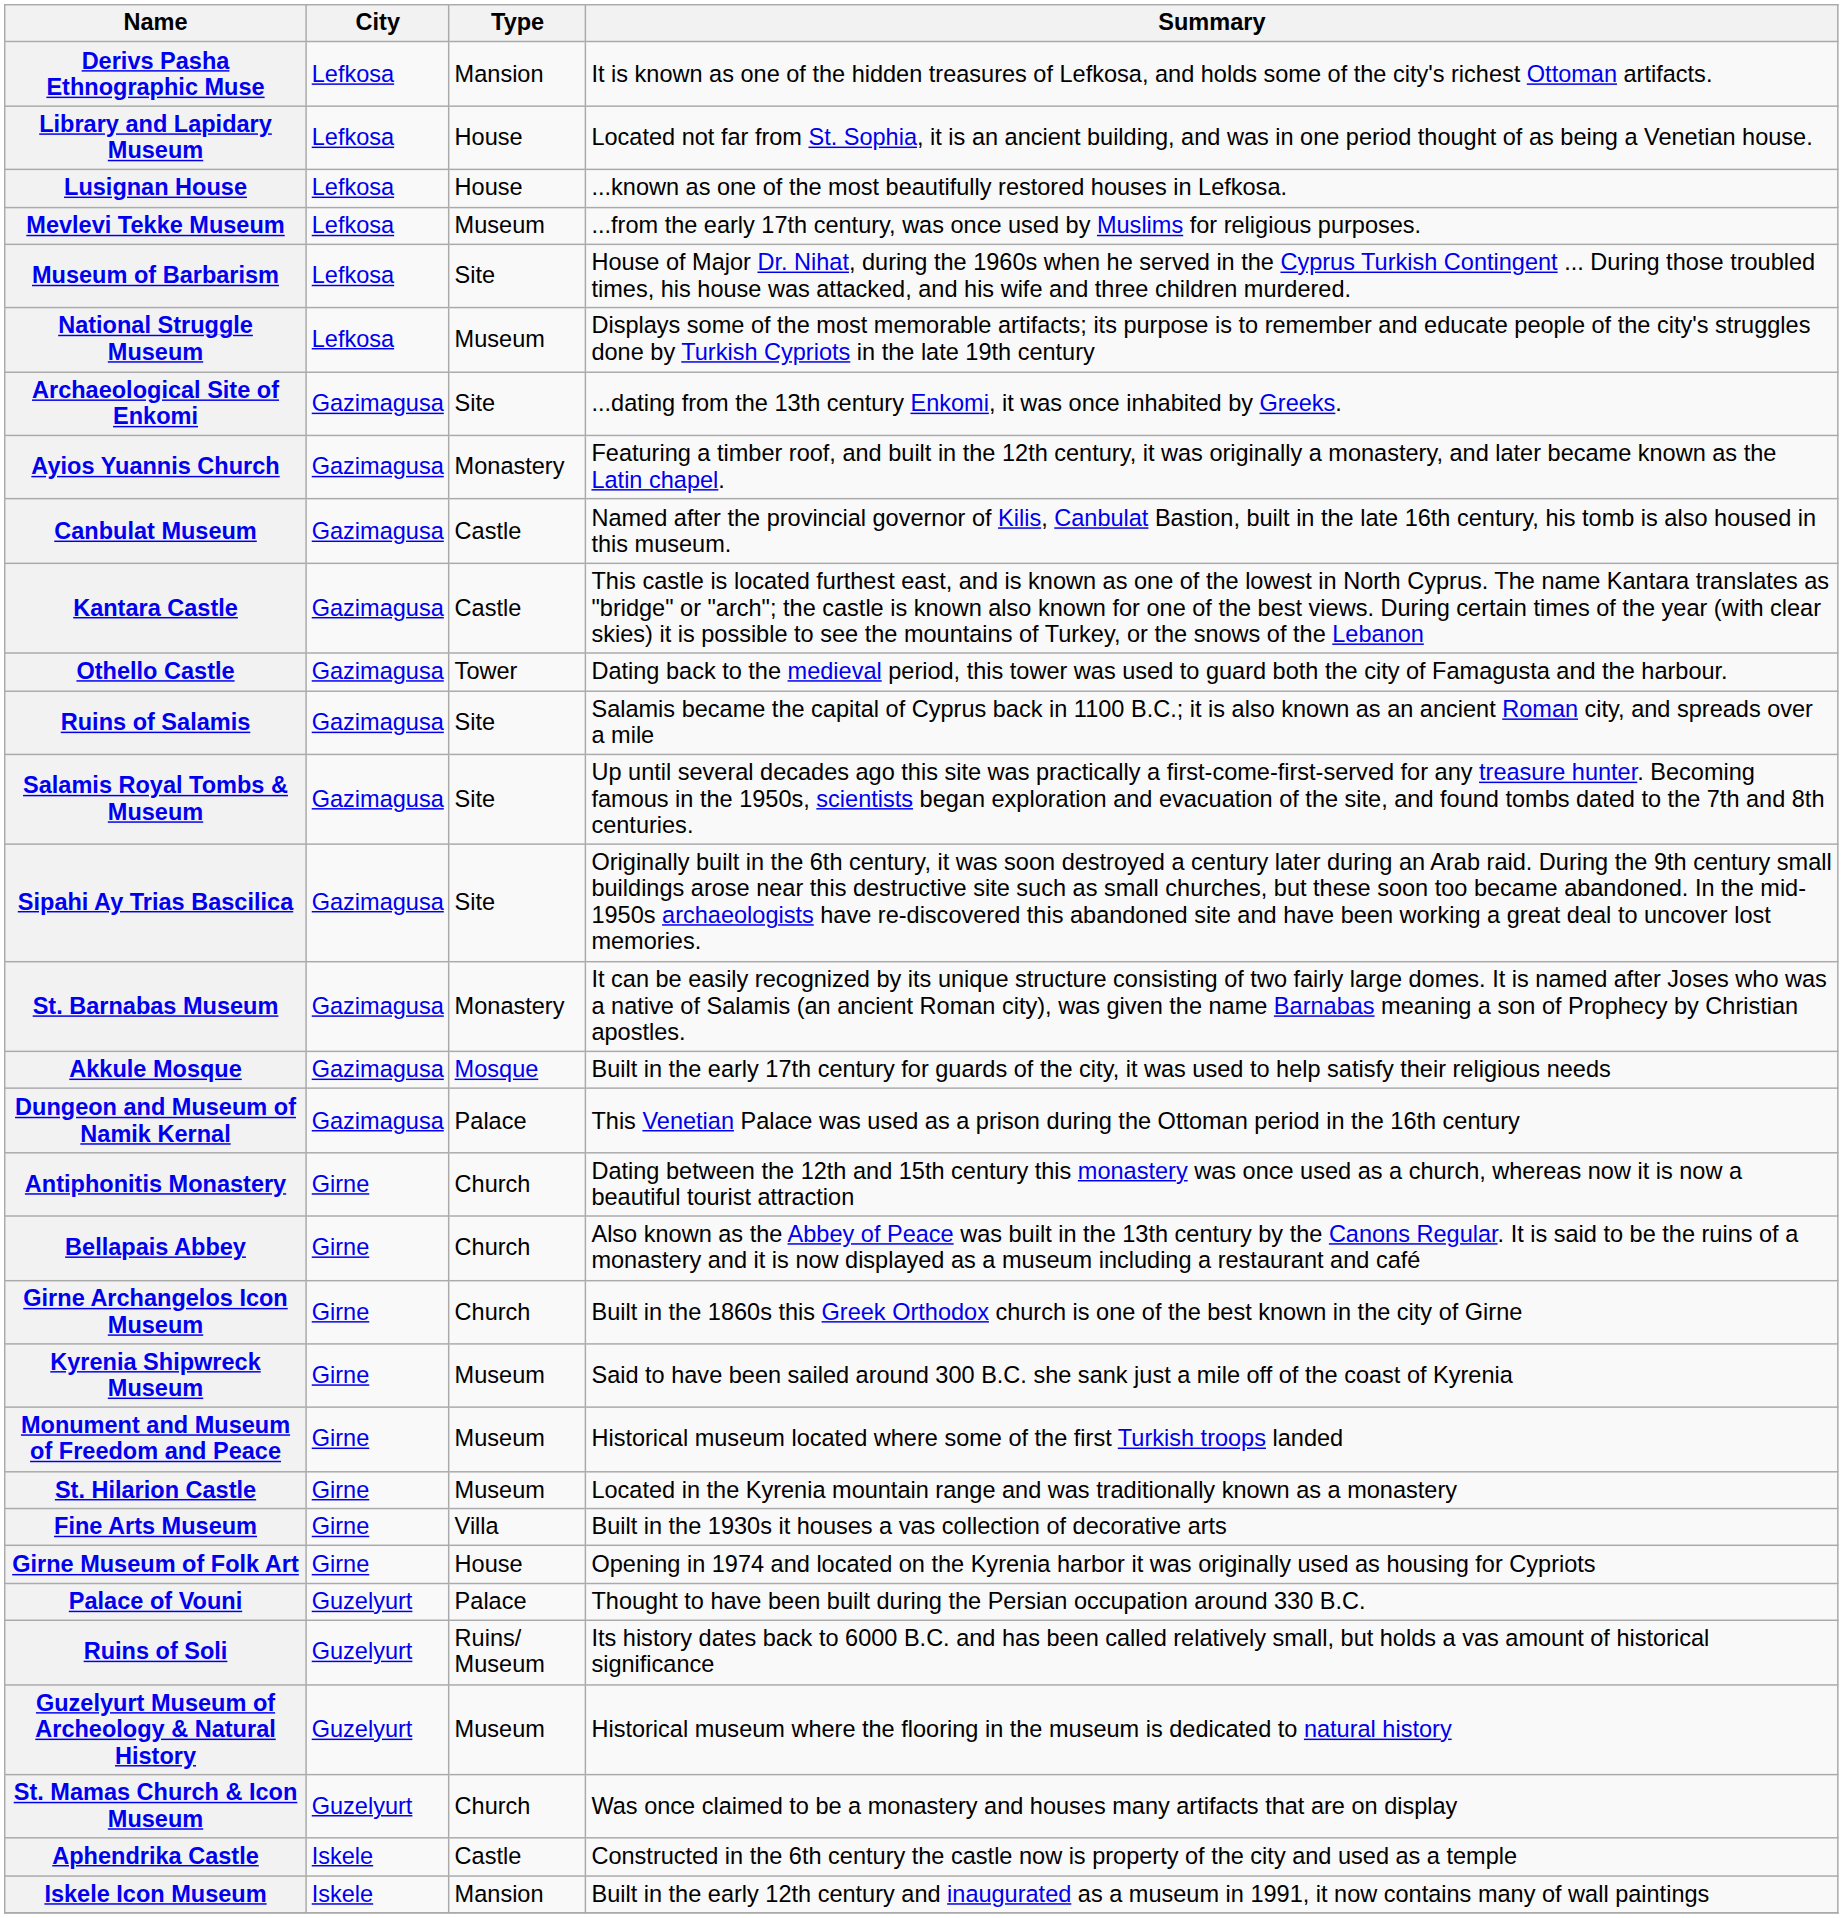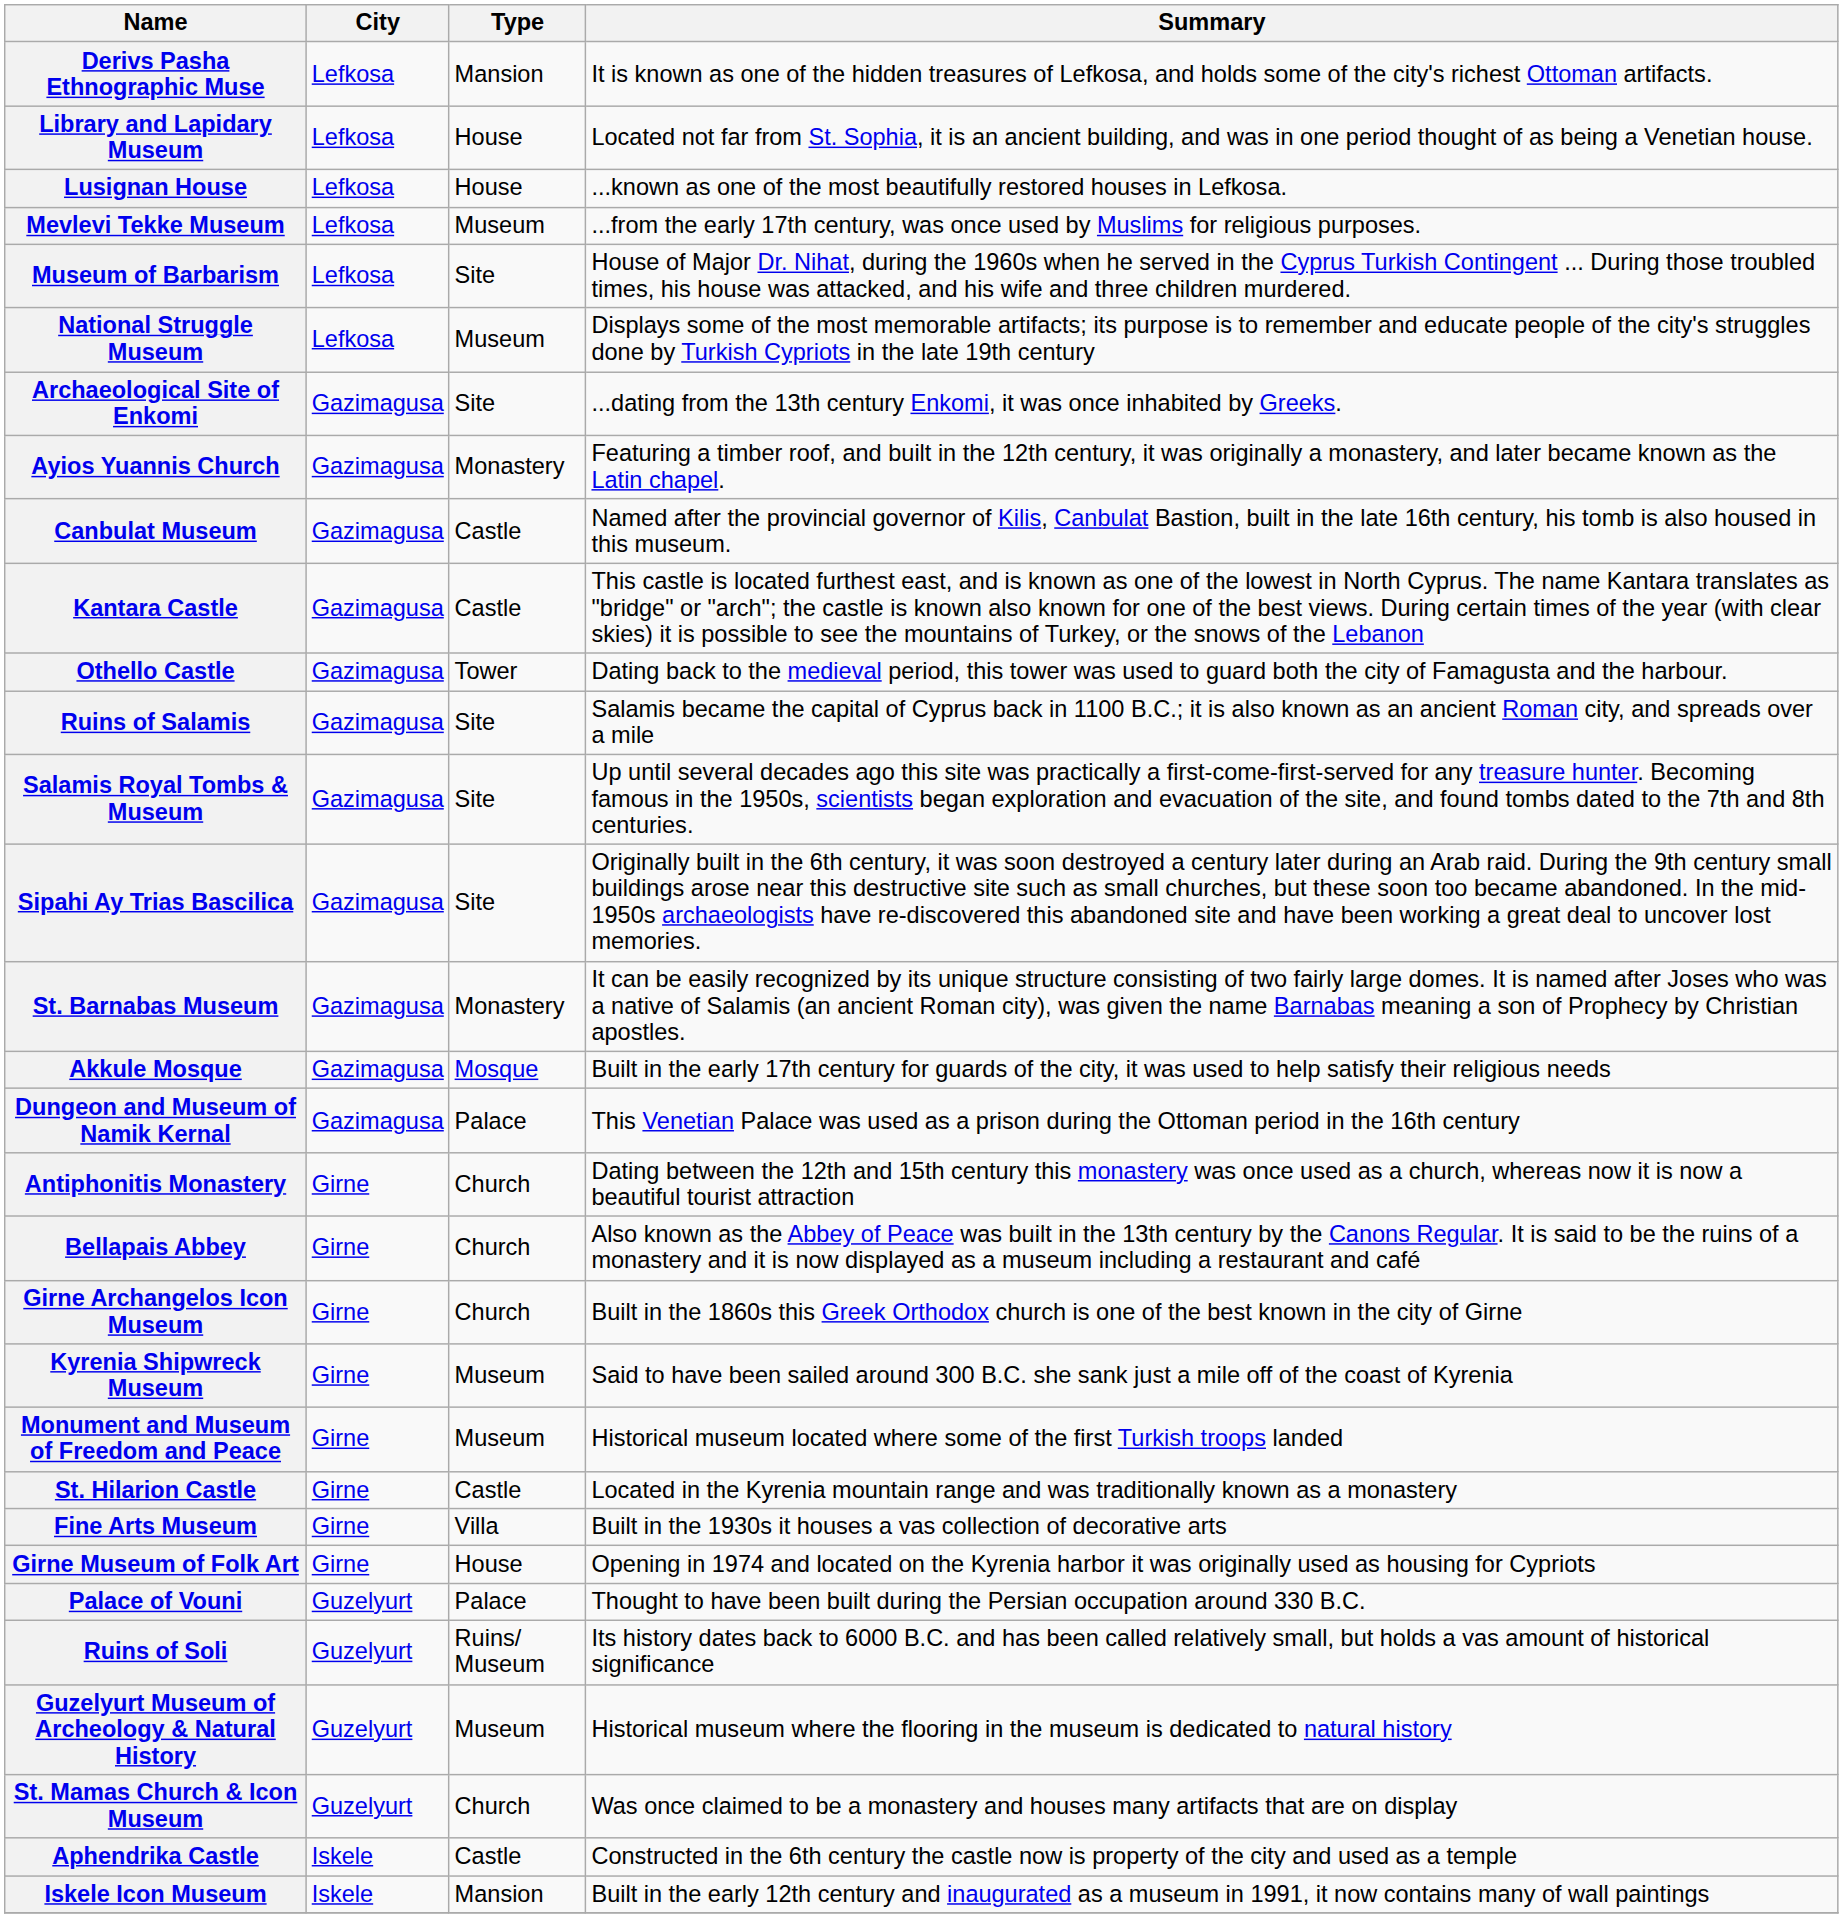St. Hilarion Castle | Type: Museum -> Castle
